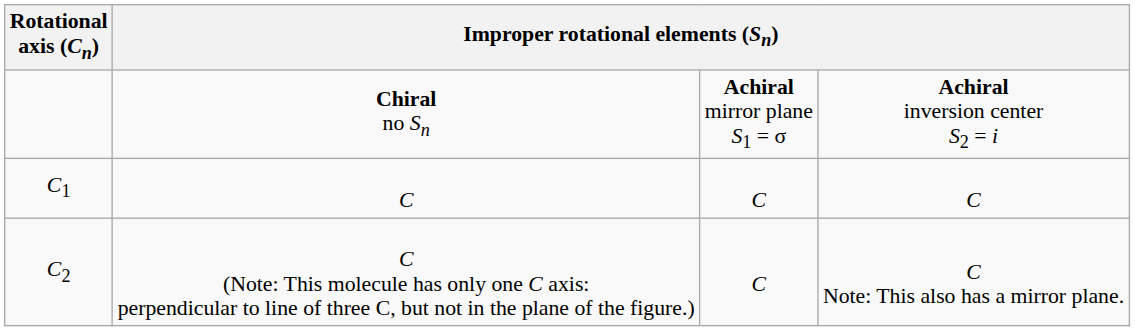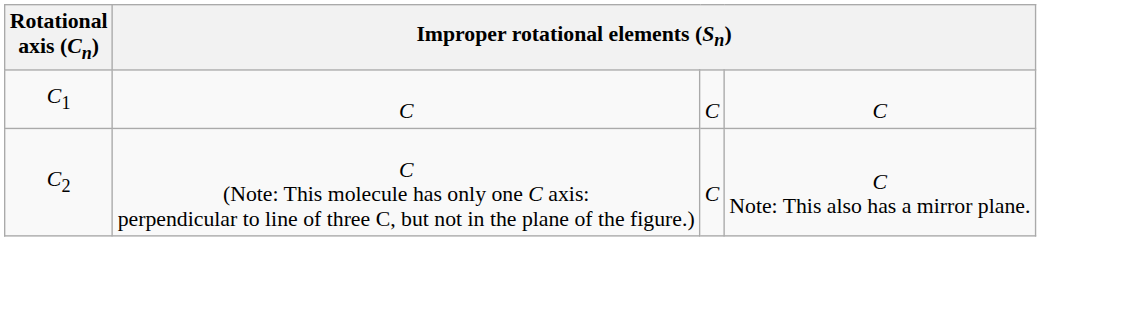- row: Chiral no Sn | Achiral mirror plane S1 = σ | Achiral inversion center S2 = i
